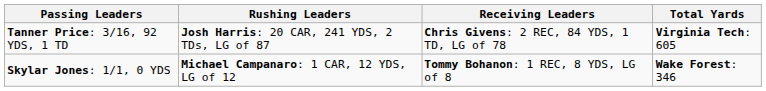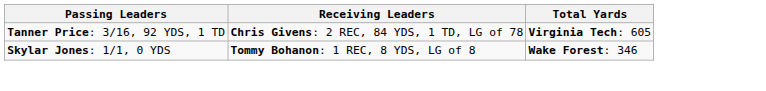- column: Rushing Leaders | Josh Harris: 20 CAR, 241 YDS, 2 TDs, LG of 87 | Michael Campanaro: 1 CAR, 12 YDS, LG of 12
